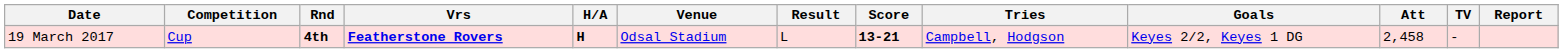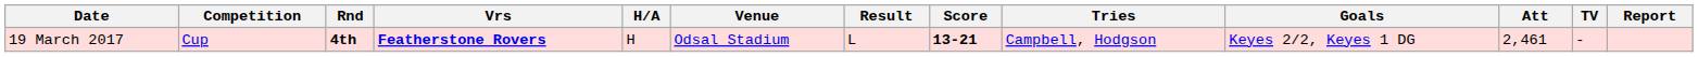19 March 2017 | H/A: bold -> normal
19 March 2017 | Att: 2,458 -> 2,461
